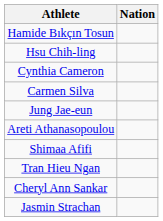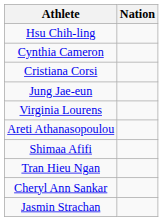- row: Hamide Bıkçın Tosun
+ row: Cristiana Corsi
- row: Carmen Silva
+ row: Virginia Lourens
